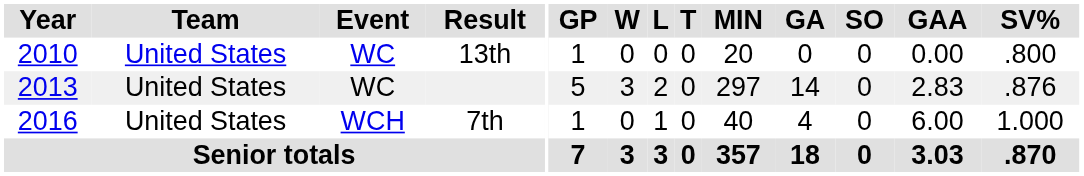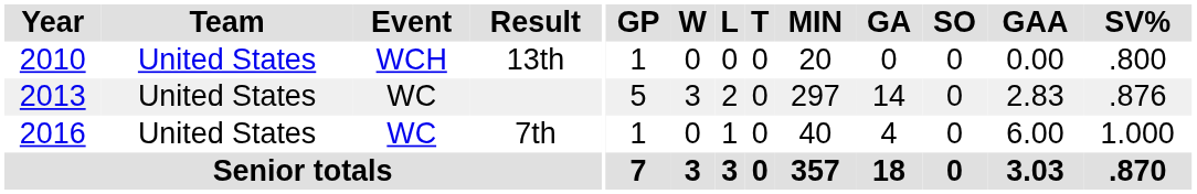13th | Event: WC -> WCH
7th | Event: WCH -> WC
